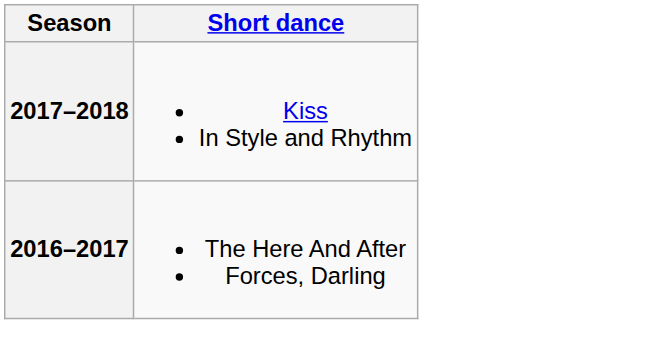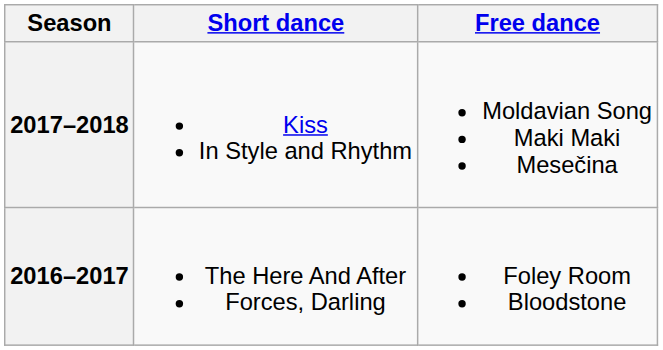+ column: Free dance | Moldavian Song Maki Maki Mesečina | Foley Room Bloodstone
